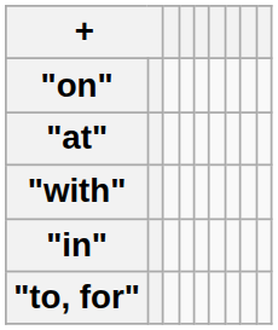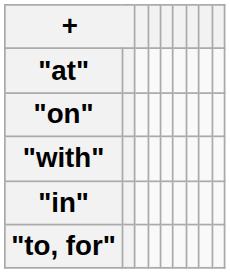rows swapped: "at" <-> "on"
